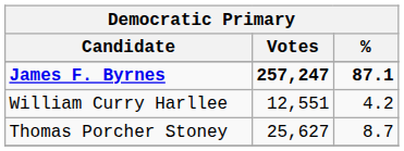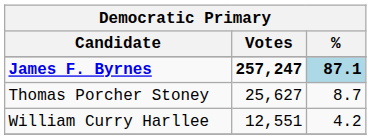James F. Byrnes | %: no background -> lightblue background
rows swapped: Thomas Porcher Stoney <-> William Curry Harllee
